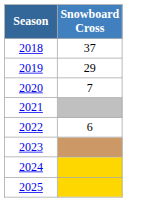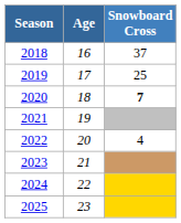+ column: Age | 16 | 17 | 18 | 19 | 20 | 21 | 22 | 23
2019 | Snowboard Cross: 29 -> 25
2020 | Snowboard Cross: normal -> bold
2022 | Snowboard Cross: 6 -> 4
